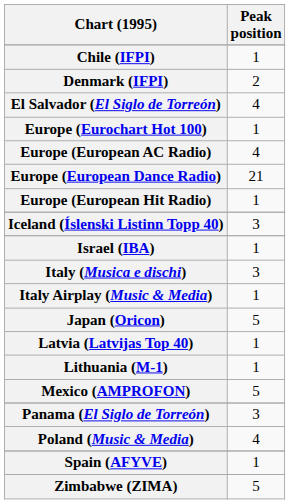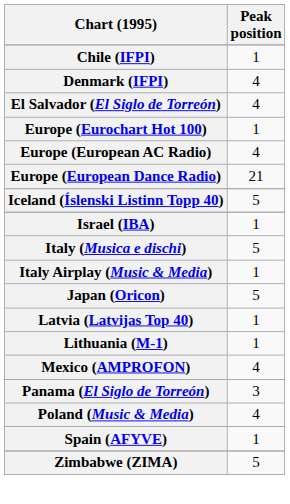Denmark (IFPI) | Peak position: 2 -> 4
- row: Europe (European Hit Radio) | 1
Iceland (Íslenski Listinn Topp 40) | Peak position: 3 -> 5
Italy (Musica e dischi) | Peak position: 3 -> 5
Mexico (AMPROFON) | Peak position: 5 -> 4
